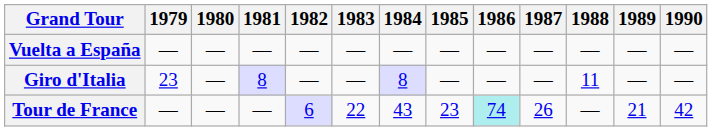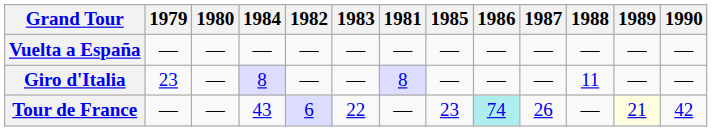columns swapped: 1981 <-> 1984
Tour de France | 1989: no background -> lightyellow background
